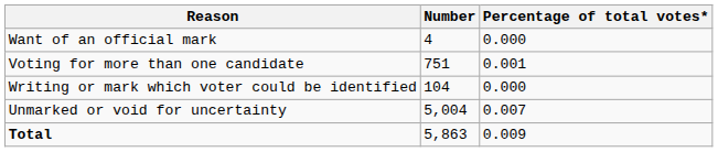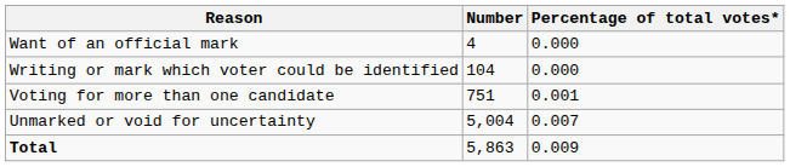rows swapped: Voting for more than one candidate <-> Writing or mark which voter could be identified
